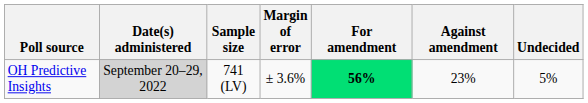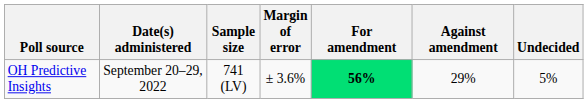OH Predictive Insights | Date(s) administered: lightgrey background -> no background
OH Predictive Insights | Against amendment: 23% -> 29%
